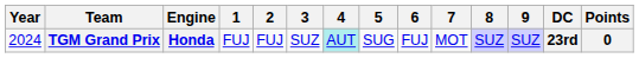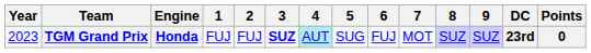TGM Grand Prix | Year: 2024 -> 2023
TGM Grand Prix | 3: normal -> bold
